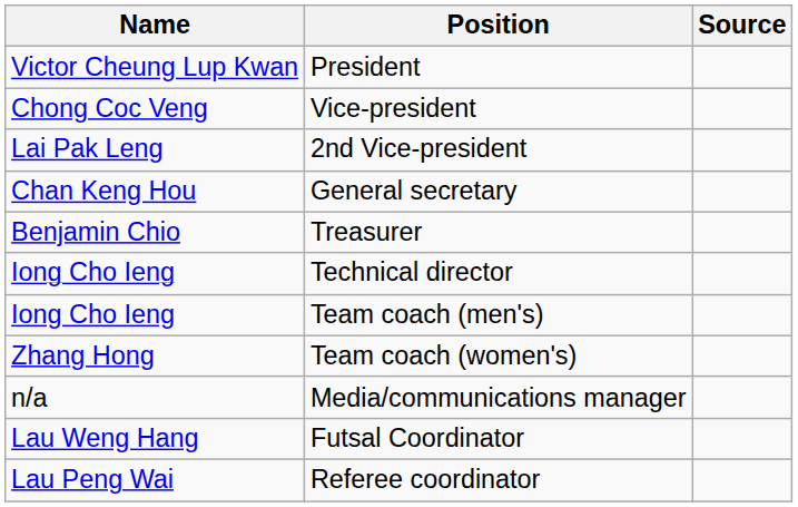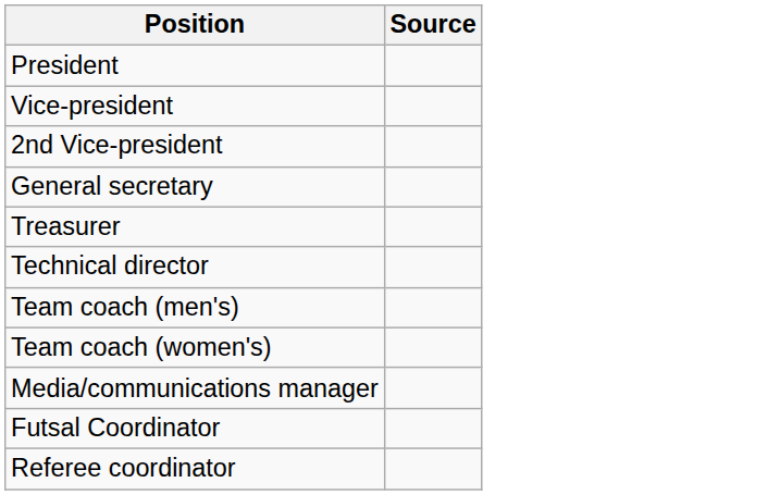- column: Name | Victor Cheung Lup Kwan | Chong Coc Veng | Lai Pak Leng | Chan Keng Hou | Benjamin Chio | Iong Cho Ieng | Iong Cho Ieng | Zhang Hong | n/a | Lau Weng Hang | Lau Peng Wai
